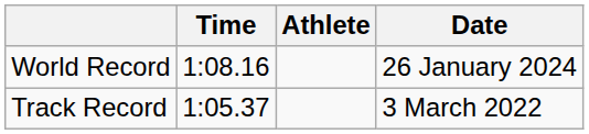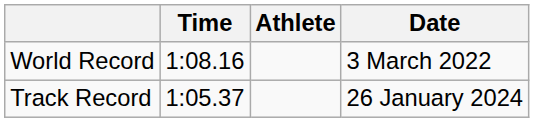World Record | Date: 26 January 2024 -> 3 March 2022
Track Record | Date: 3 March 2022 -> 26 January 2024
